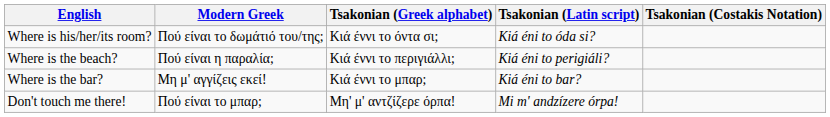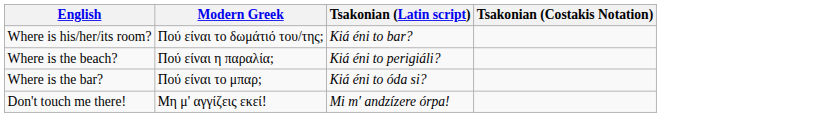- column: Tsakonian (Greek alphabet) | Κιά έννι το όντα σι; | Κιά έννι το περιγιάλλι; | Κιά έννι το μπαρ; | Μη' μ' αντζίζερε όρπα!
Where is his/her/its room? | Tsakonian (Latin script): Kiá éni to óda si? -> Kiá éni to bar?
Where is the bar? | Modern Greek: Μη μ' αγγίζεις εκεί! -> Πού είναι το μπαρ;
Where is the bar? | Tsakonian (Latin script): Kiá éni to bar? -> Kiá éni to óda si?
Don't touch me there! | Modern Greek: Πού είναι το μπαρ; -> Μη μ' αγγίζεις εκεί!
